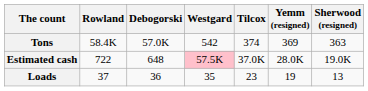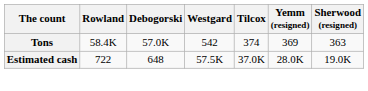Estimated cash | Westgard: pink background -> no background
- row: Loads | 37 | 36 | 35 | 23 | 19 | 13
